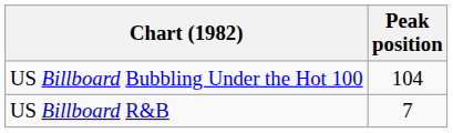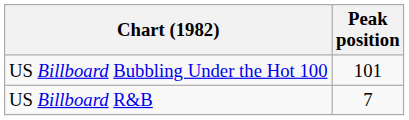US Billboard Bubbling Under the Hot 100 | Peak position: 104 -> 101
